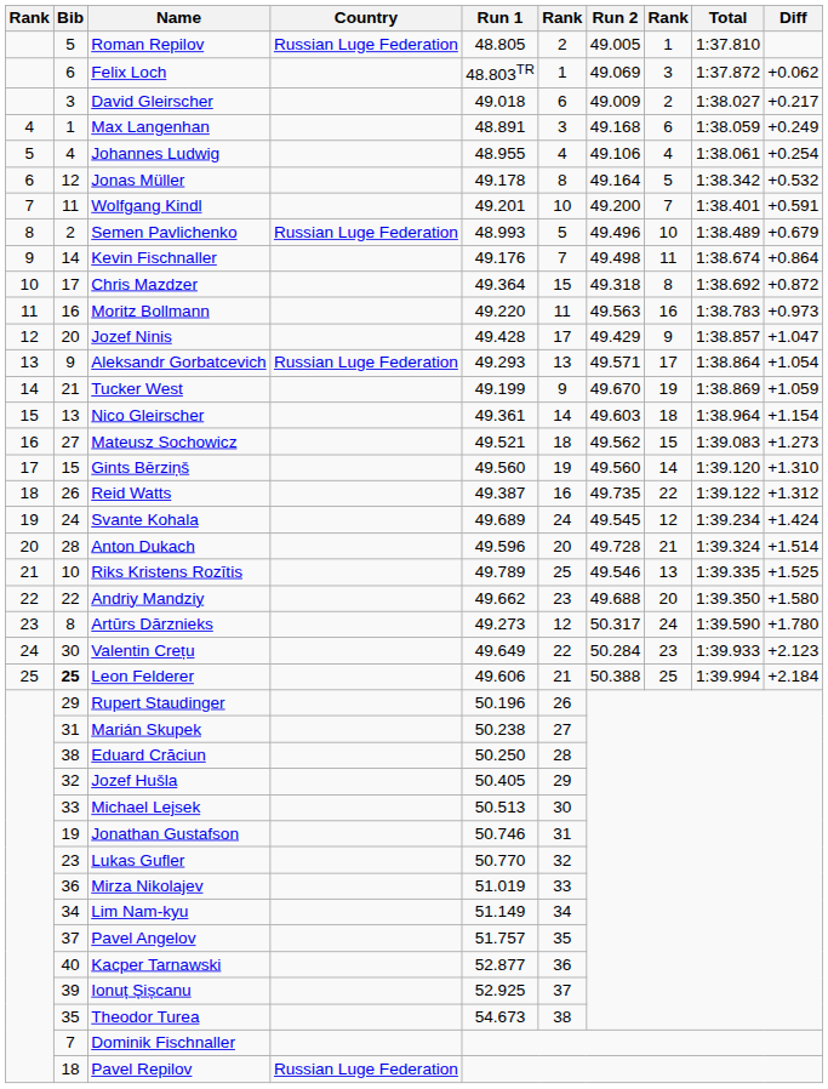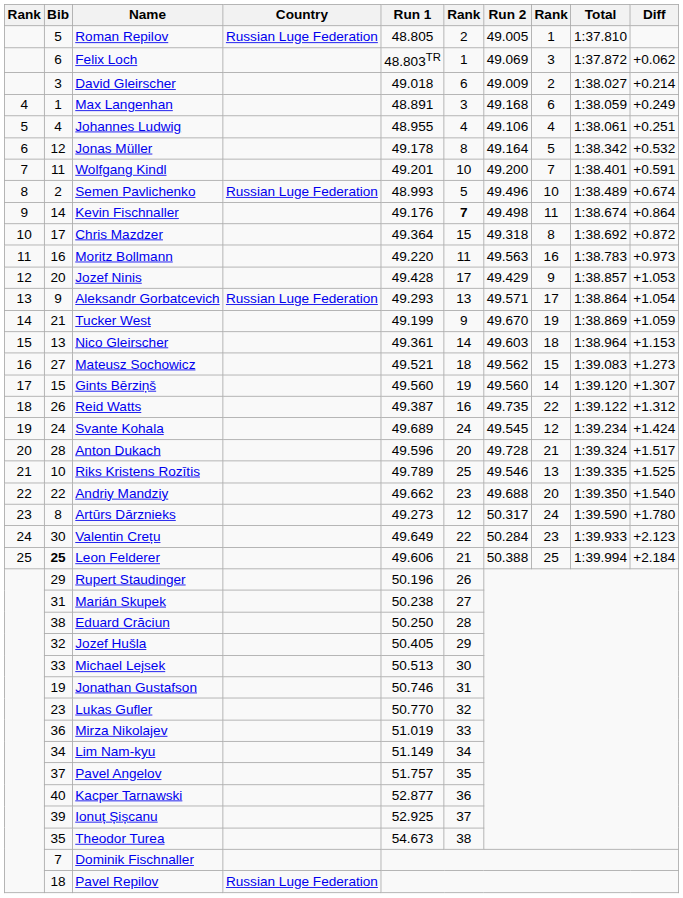David Gleirscher | Diff: +0.217 -> +0.214
Johannes Ludwig | Diff: +0.254 -> +0.251
Semen Pavlichenko | Diff: +0.679 -> +0.674
Kevin Fischnaller | column 6: normal -> bold
Jozef Ninis | Diff: +1.047 -> +1.053
Nico Gleirscher | Diff: +1.154 -> +1.153
Gints Bērziņš | Diff: +1.310 -> +1.307
Anton Dukach | Diff: +1.514 -> +1.517
Andriy Mandziy | Diff: +1.580 -> +1.540
